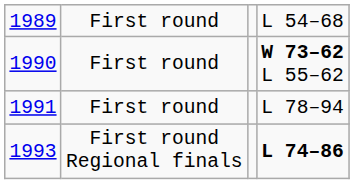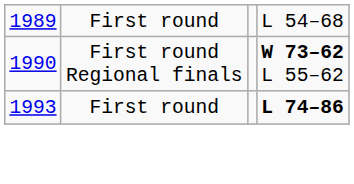1990 | column 2: First round -> First round Regional finals
- row: 1991 | First round | L 78–94
1993 | column 2: First round Regional finals -> First round
